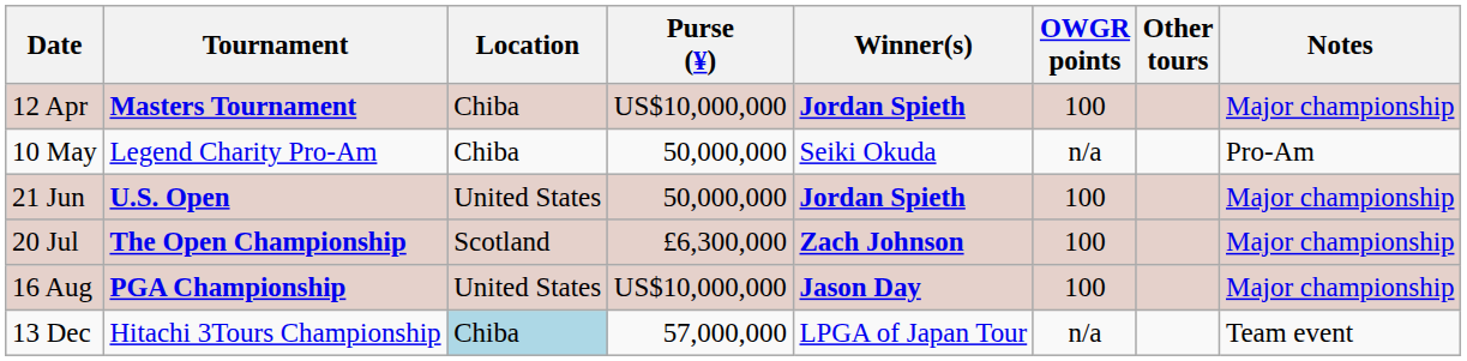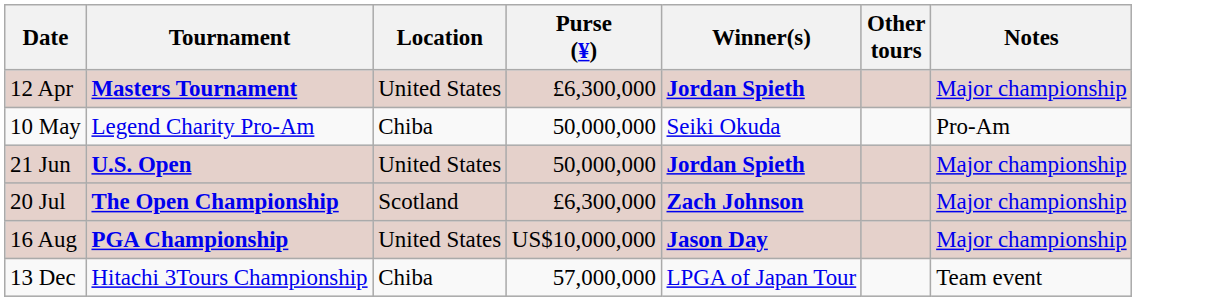- column: OWGR points | 100 | n/a | 100 | 100 | 100 | n/a
12 Apr | Location: Chiba -> United States
12 Apr | Purse (¥): US$10,000,000 -> £6,300,000
13 Dec | Location: lightblue background -> no background
